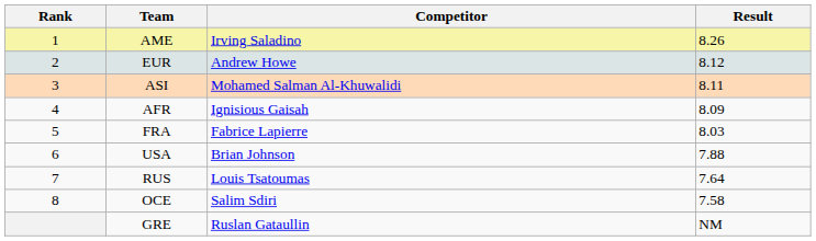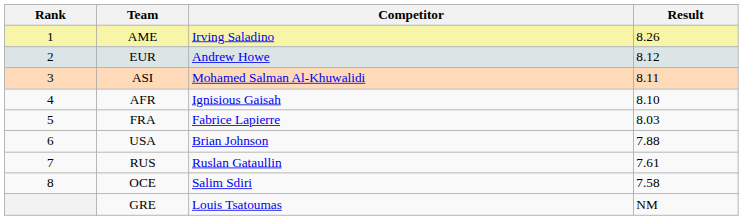AFR | Result: 8.09 -> 8.10
RUS | Competitor: Louis Tsatoumas -> Ruslan Gataullin
RUS | Result: 7.64 -> 7.61
GRE | Competitor: Ruslan Gataullin -> Louis Tsatoumas
